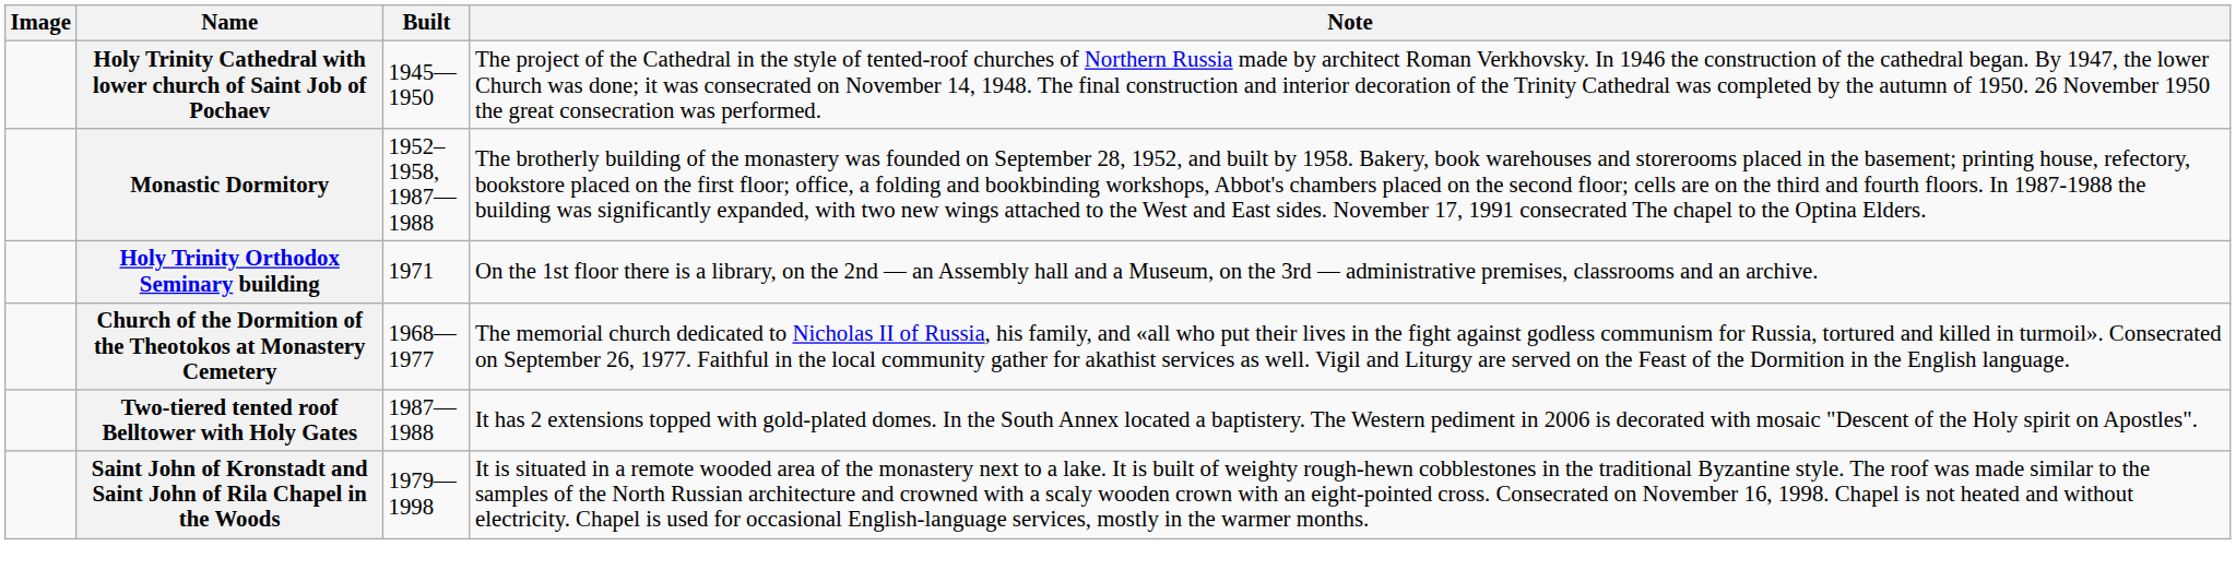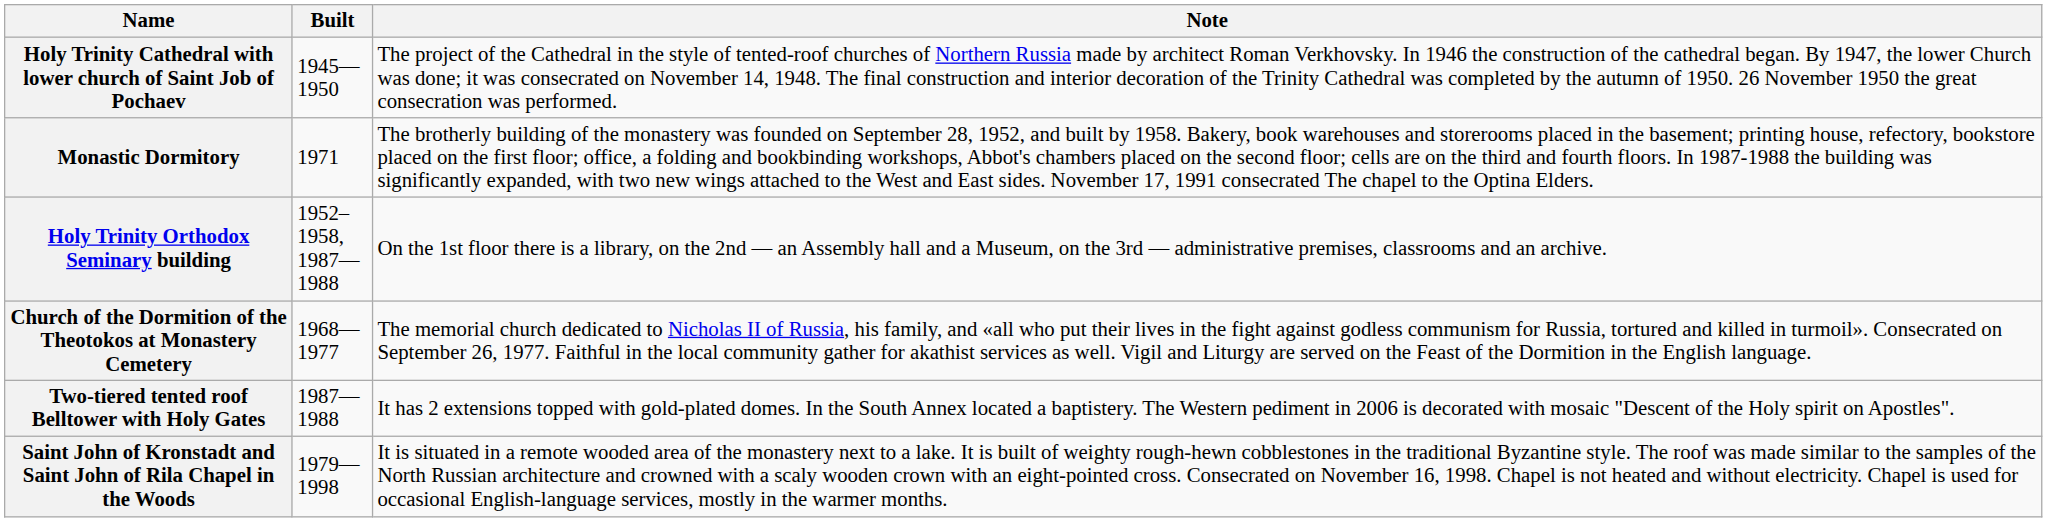- column: Image
Monastic Dormitory | Built: 1952–1958, 1987—1988 -> 1971
Holy Trinity Orthodox Seminary building | Built: 1971 -> 1952–1958, 1987—1988
